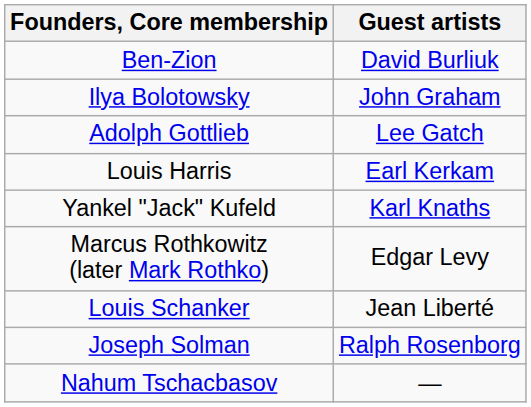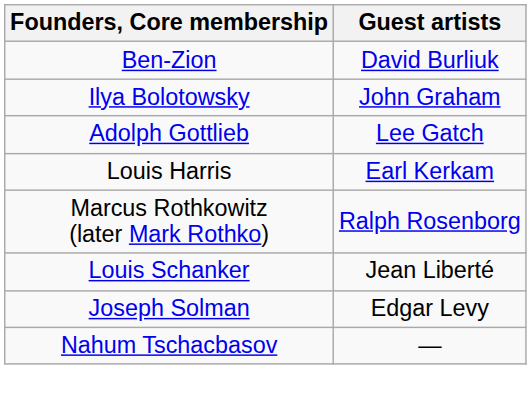- row: Yankel "Jack" Kufeld | Karl Knaths
Marcus Rothkowitz (later Mark Rothko) | Guest artists: Edgar Levy -> Ralph Rosenborg
Joseph Solman | Guest artists: Ralph Rosenborg -> Edgar Levy
